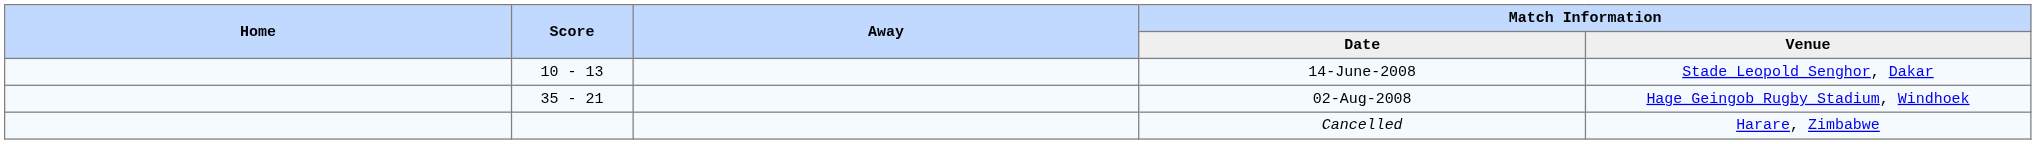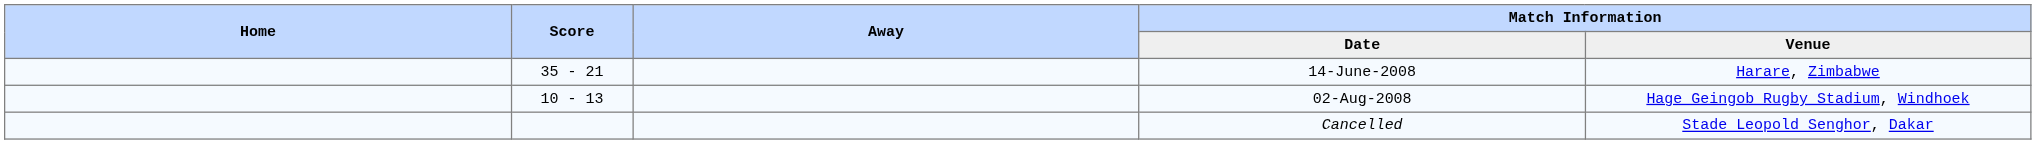14-June-2008 | Score: 10 - 13 -> 35 - 21
14-June-2008 | Match Information / Venue: Stade Leopold Senghor, Dakar -> Harare, Zimbabwe
02-Aug-2008 | Score: 35 - 21 -> 10 - 13
Cancelled | Match Information / Venue: Harare, Zimbabwe -> Stade Leopold Senghor, Dakar
